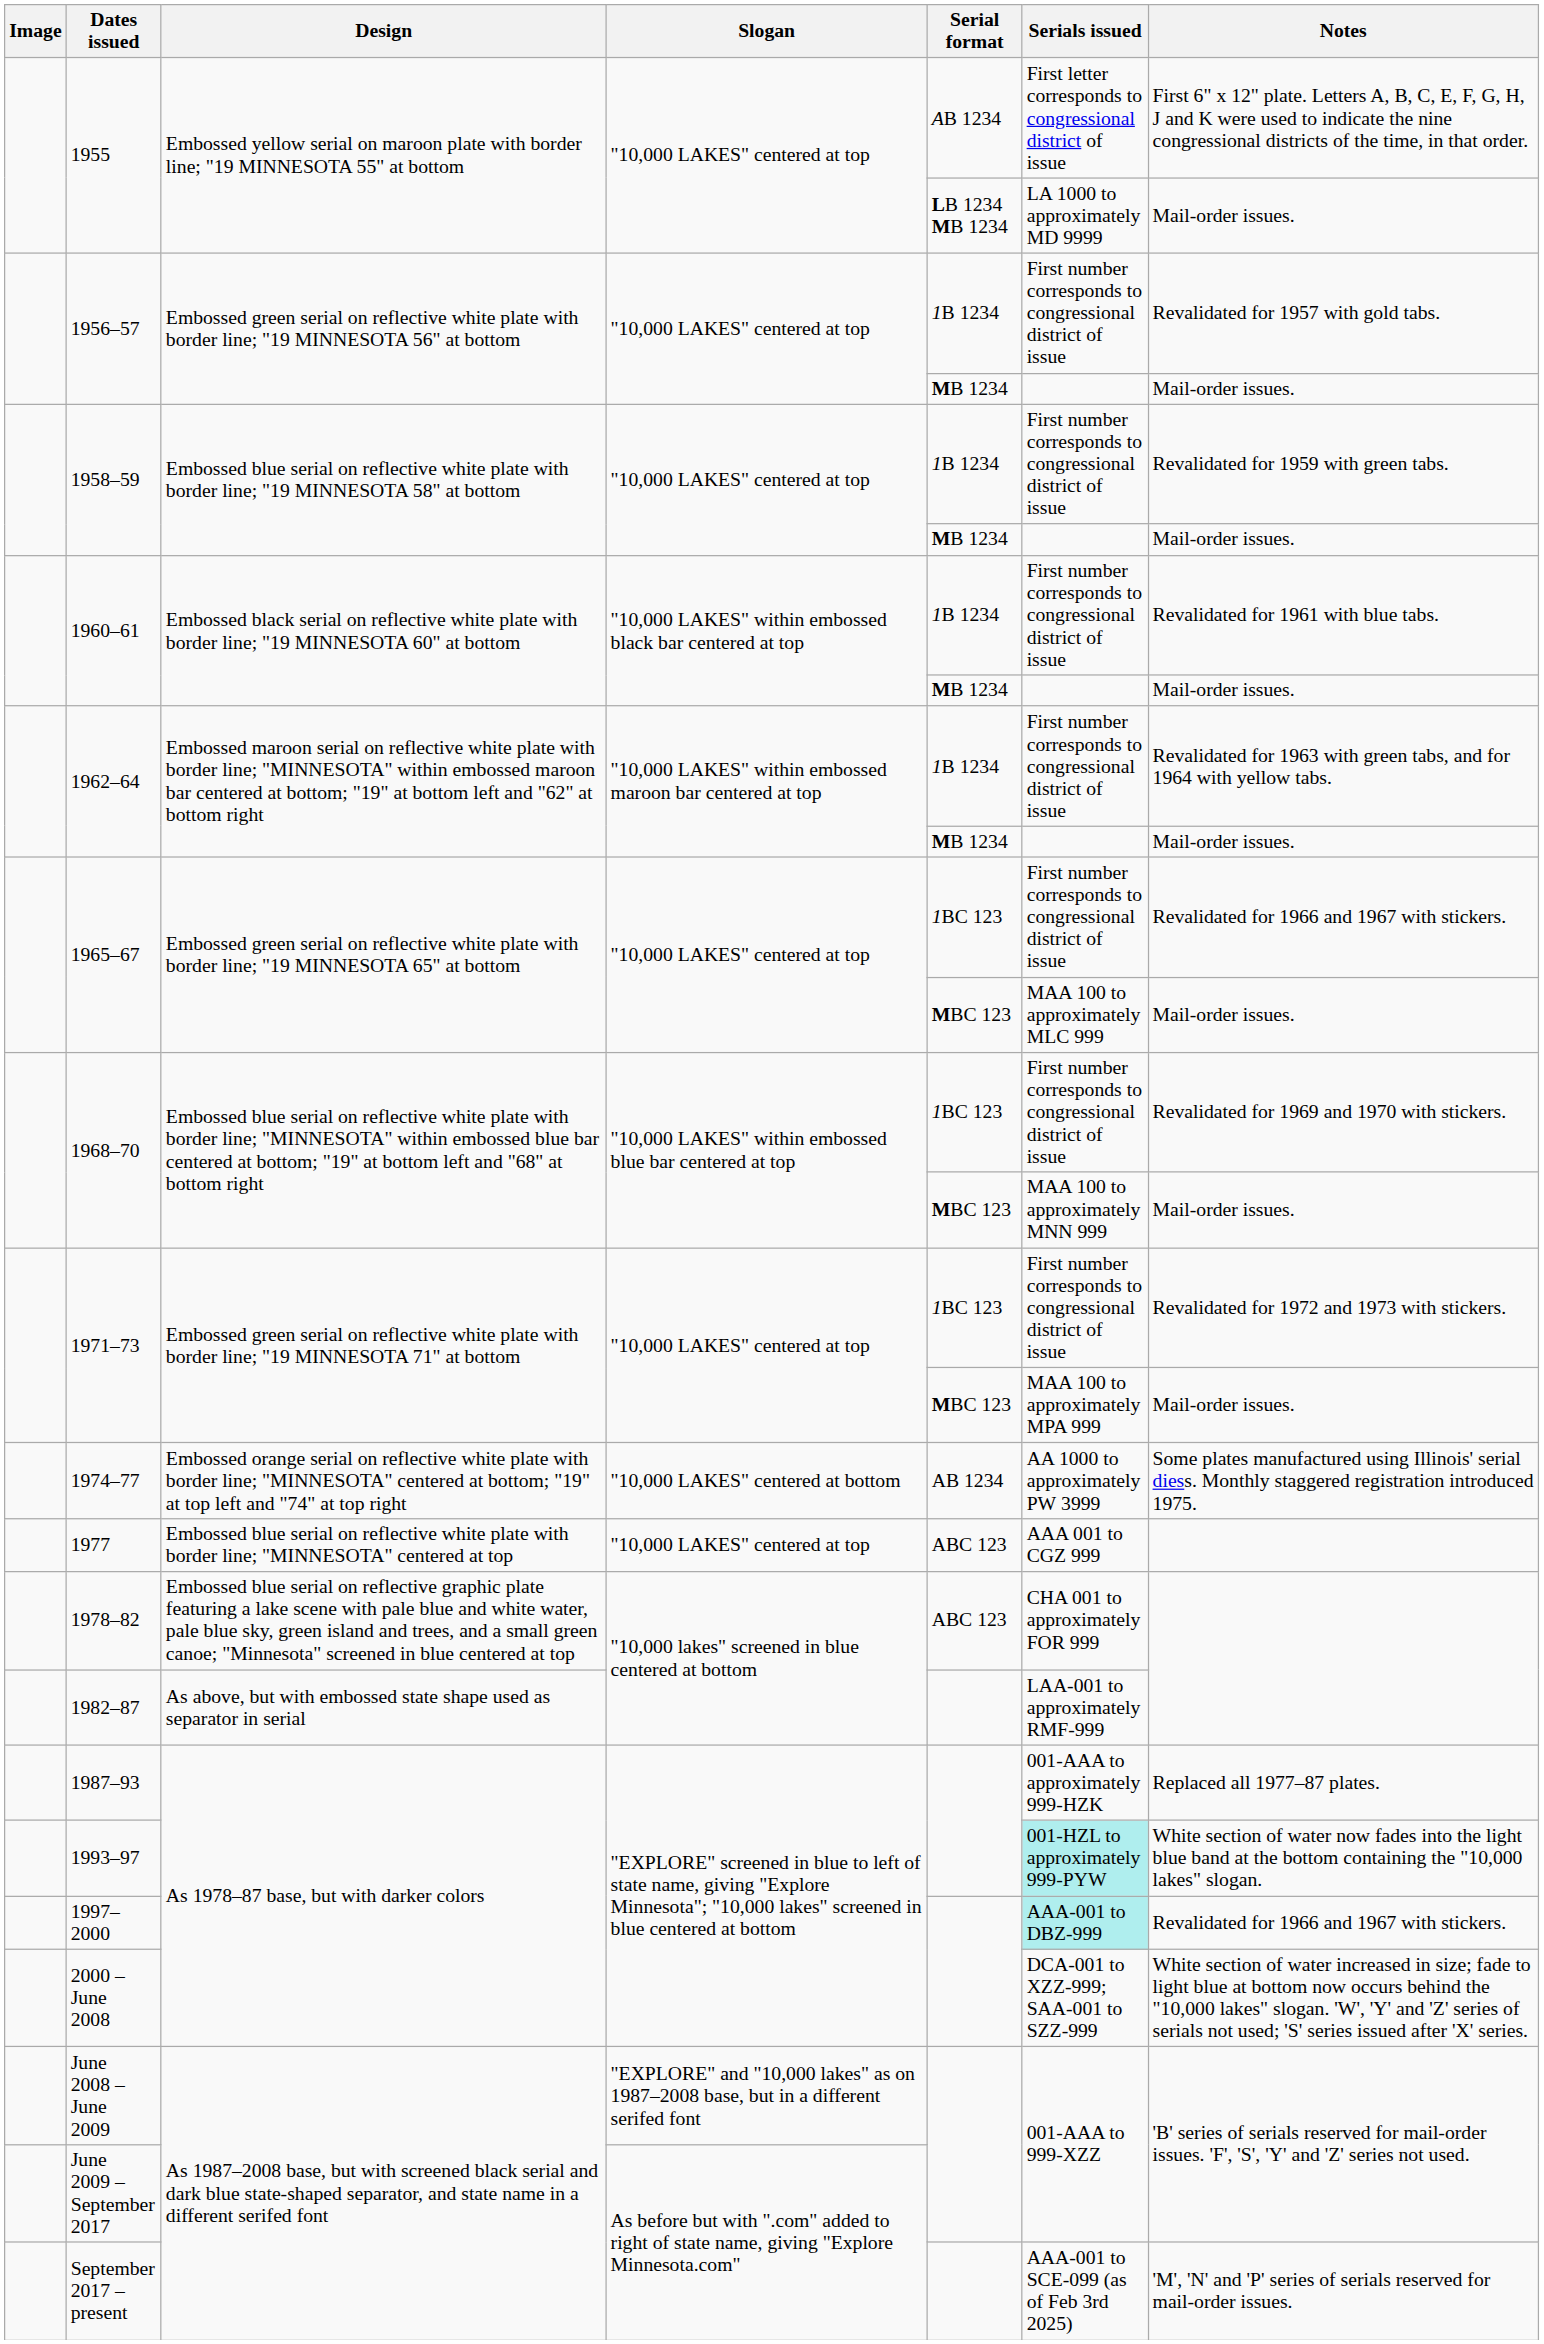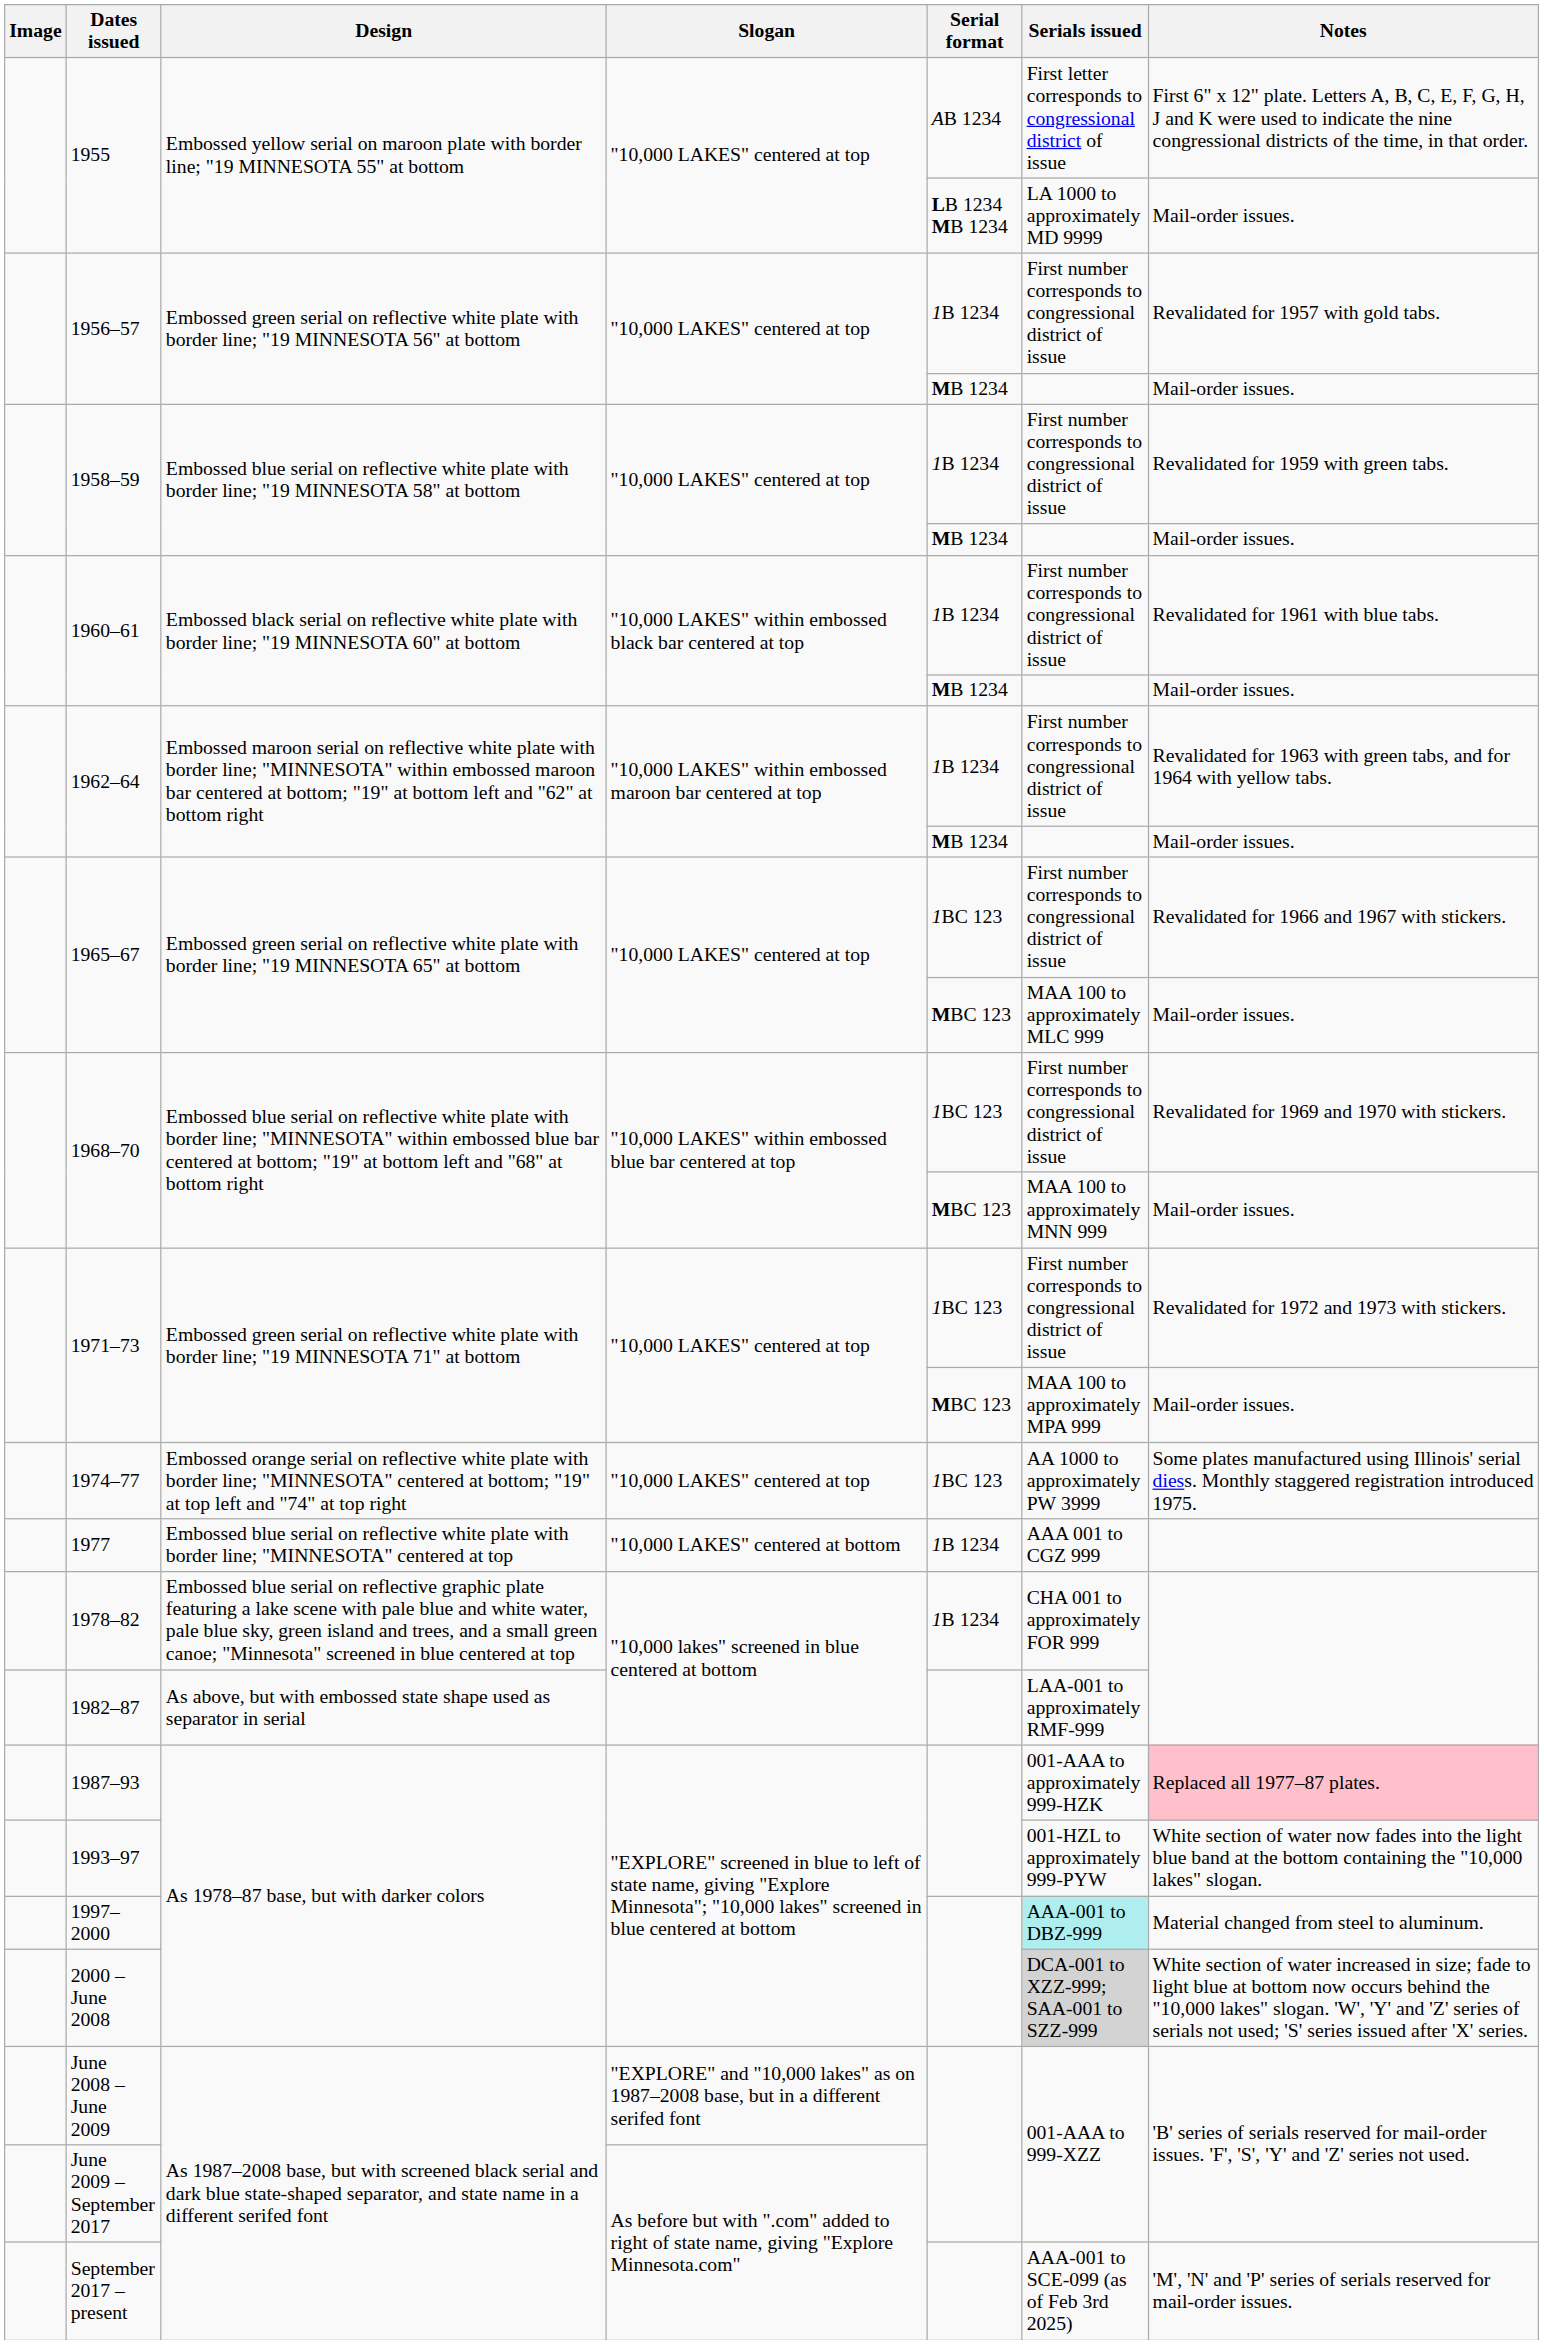1974–77 | Slogan: "10,000 LAKES" centered at bottom -> "10,000 LAKES" centered at top
1974–77 | Serial format: AB 1234 -> 1BC 123
1977 | Slogan: "10,000 LAKES" centered at top -> "10,000 LAKES" centered at bottom
1977 | Serial format: ABC 123 -> 1B 1234
1978–82 | Serial format: ABC 123 -> 1B 1234
1987–93 | Notes: no background -> pink background
1993–97 | Serials issued: paleturquoise background -> no background
1997–2000 | Notes: Revalidated for 1966 and 1967 with stickers. -> Material changed from steel to aluminum.
2000 – June 2008 | Serials issued: no background -> lightgrey background
